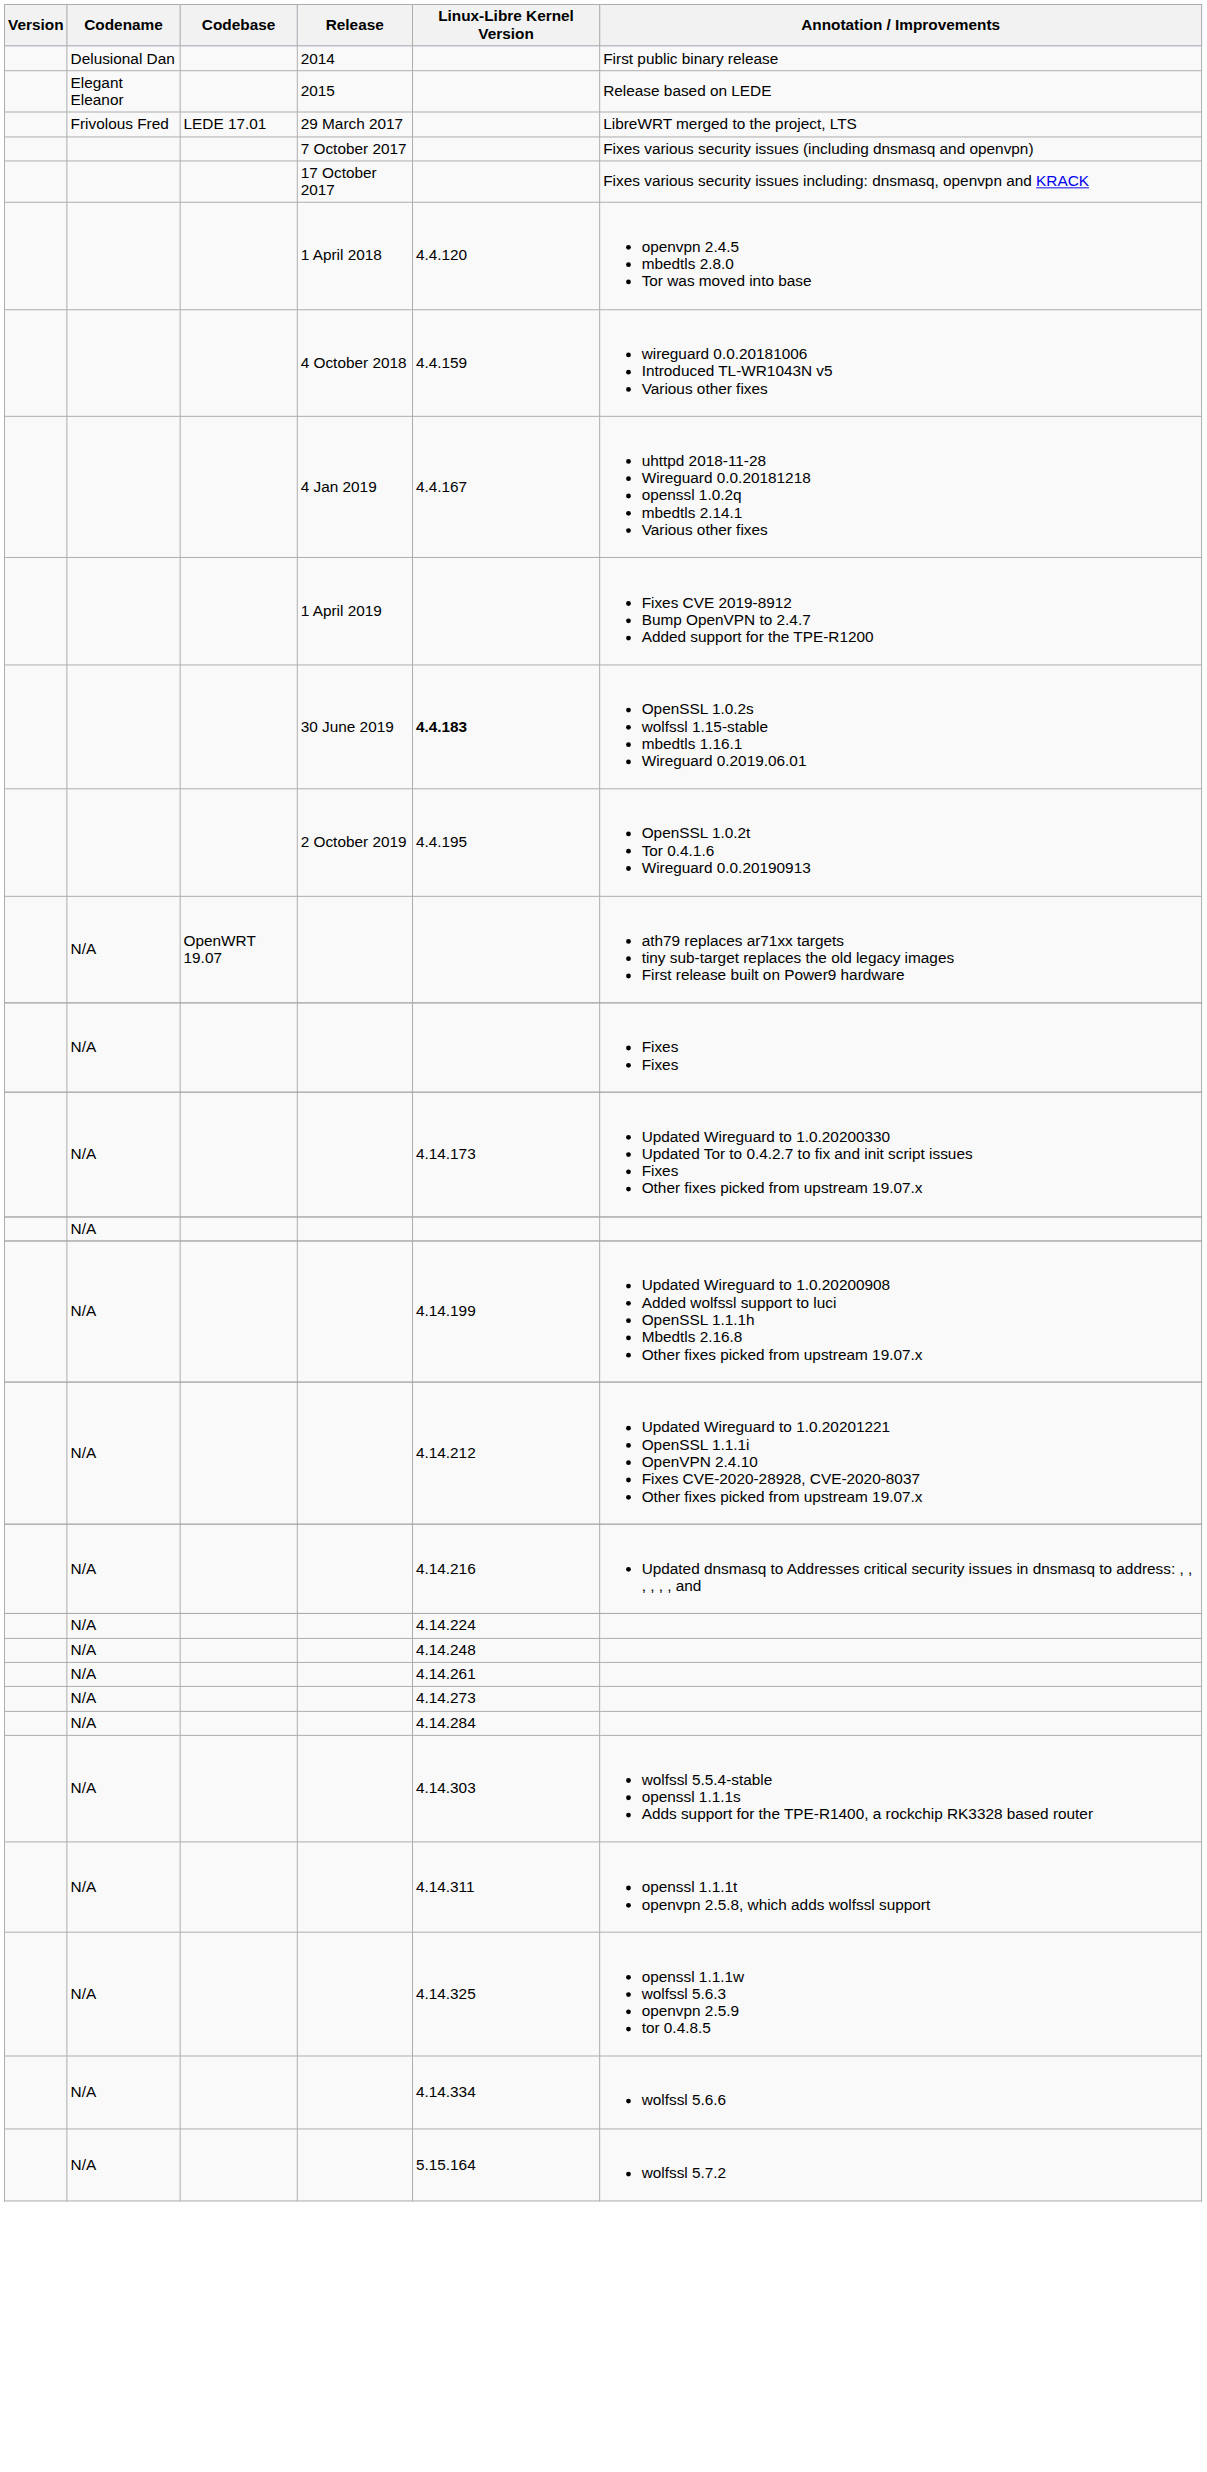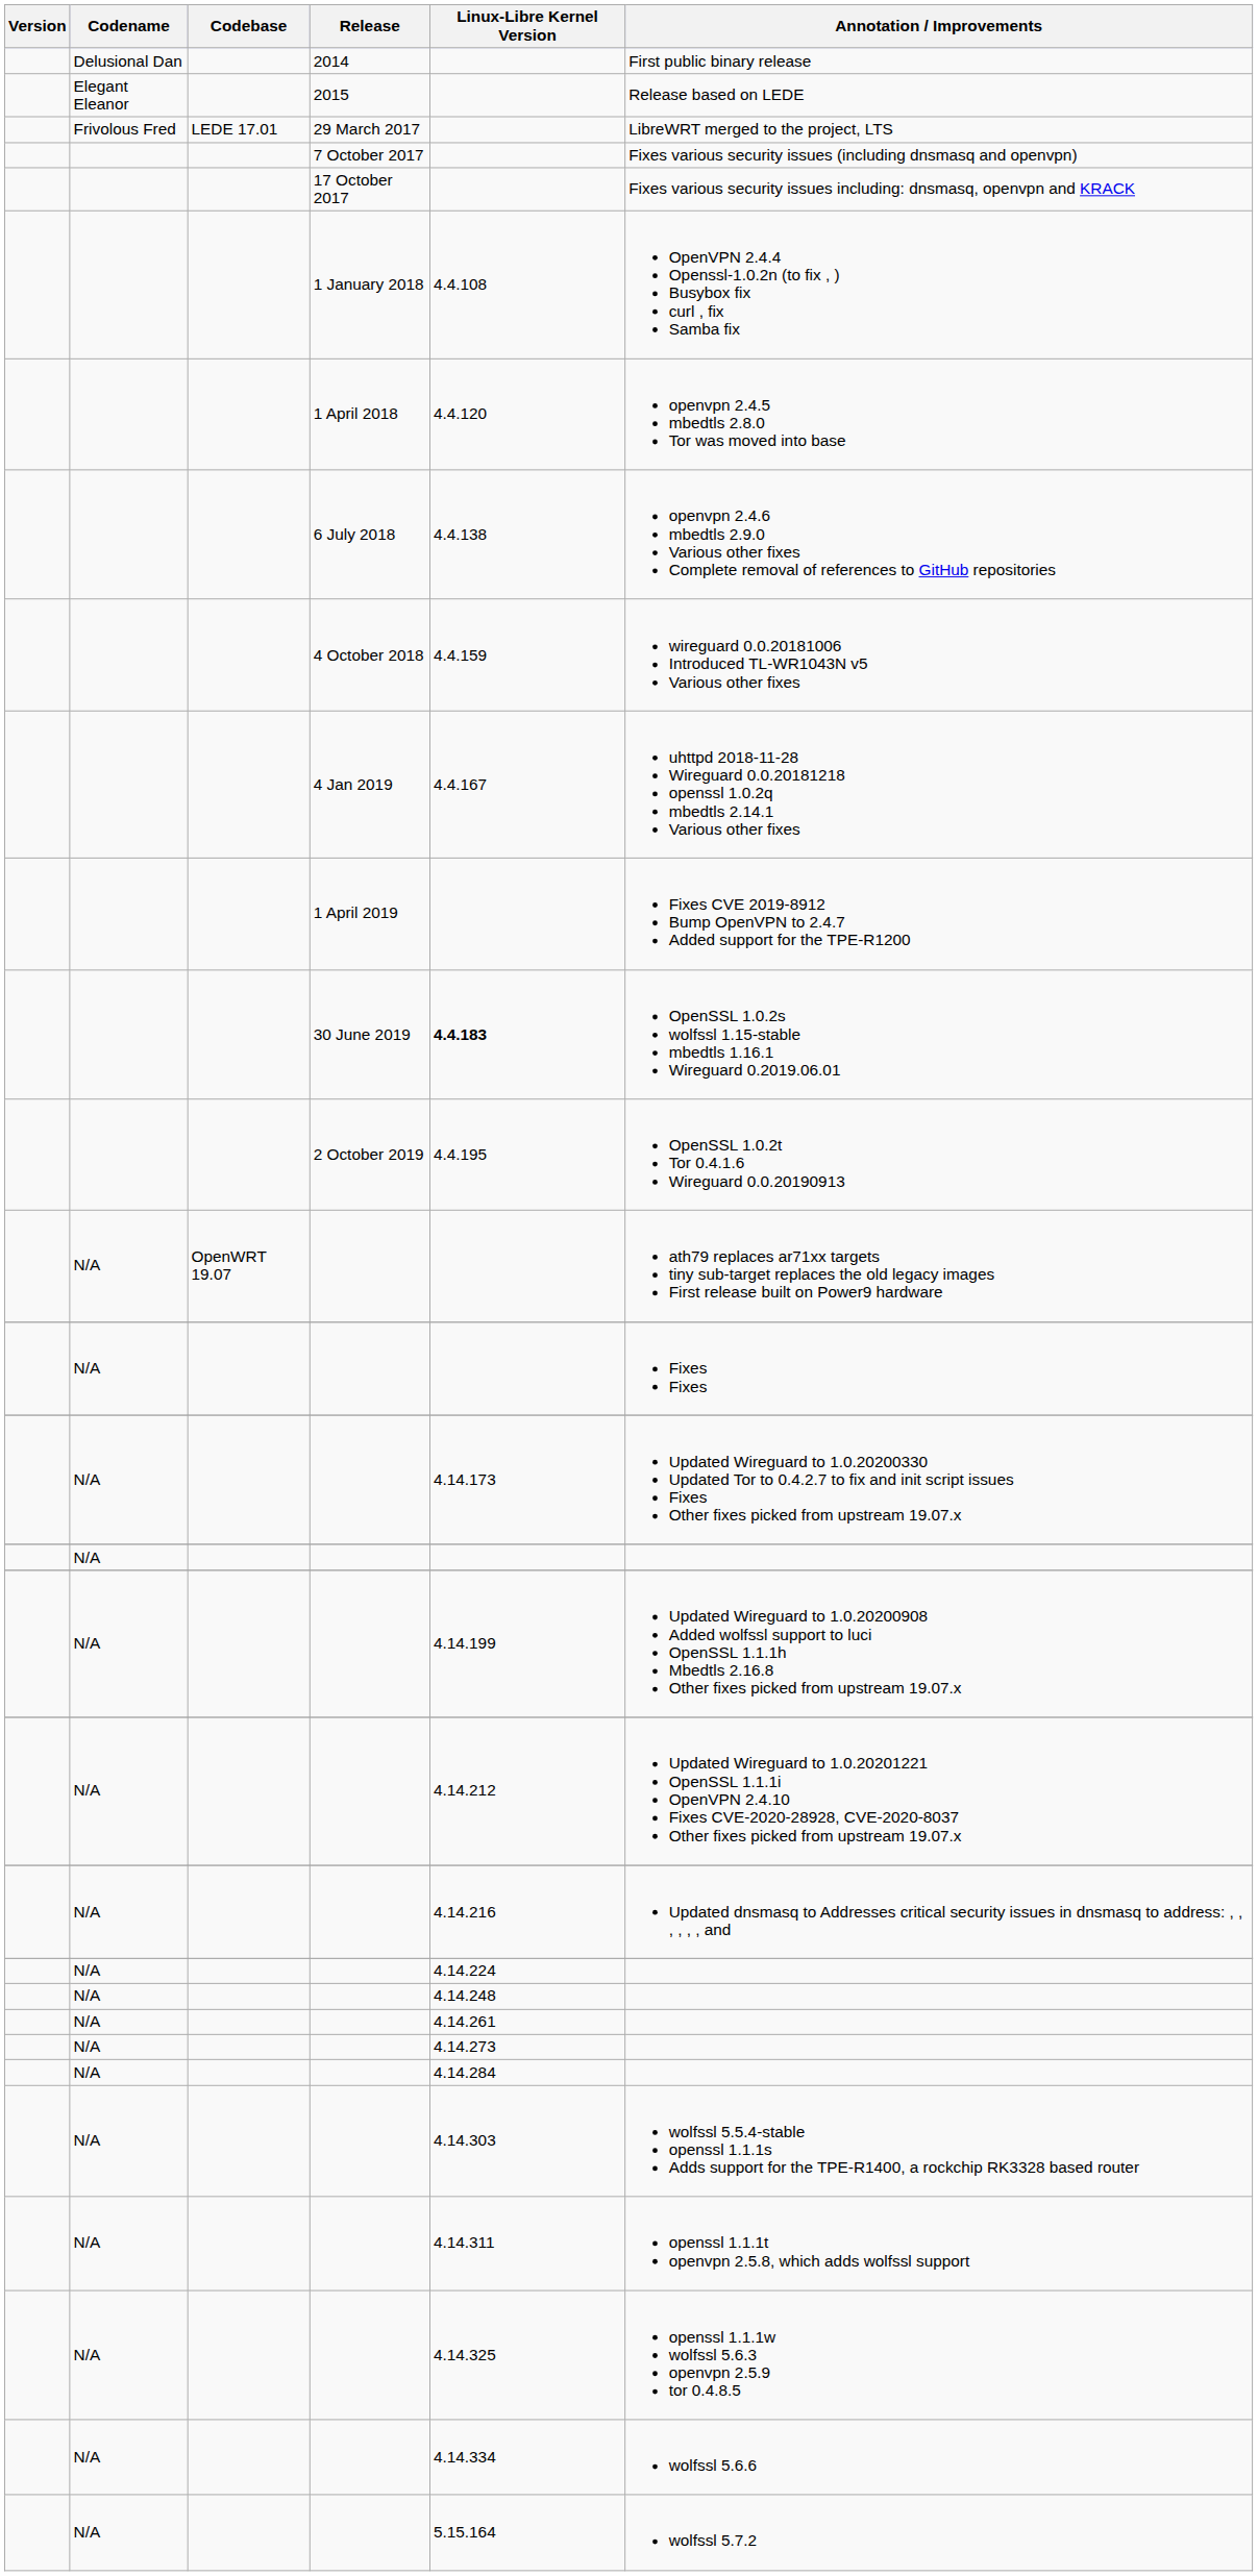+ row: 1 January 2018 | 4.4.108 | OpenVPN 2.4.4 Openssl-1.0.2n (to fix , ) Busybox fix curl , fix Samba fix
+ row: 6 July 2018 | 4.4.138 | openvpn 2.4.6 mbedtls 2.9.0 Various other fixes Complete removal of references to GitHub repositories
